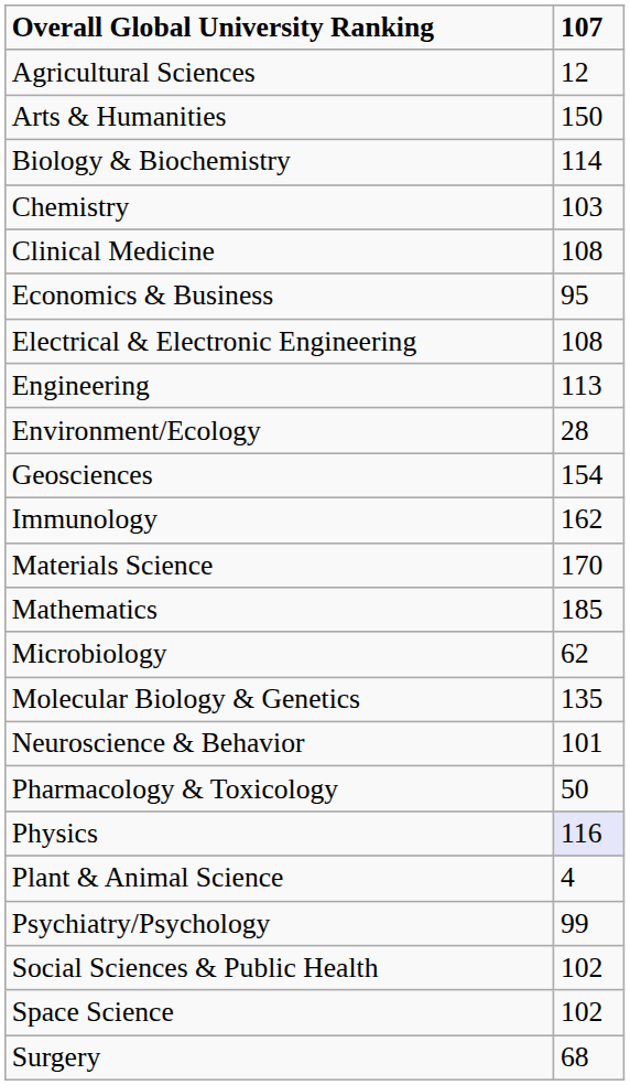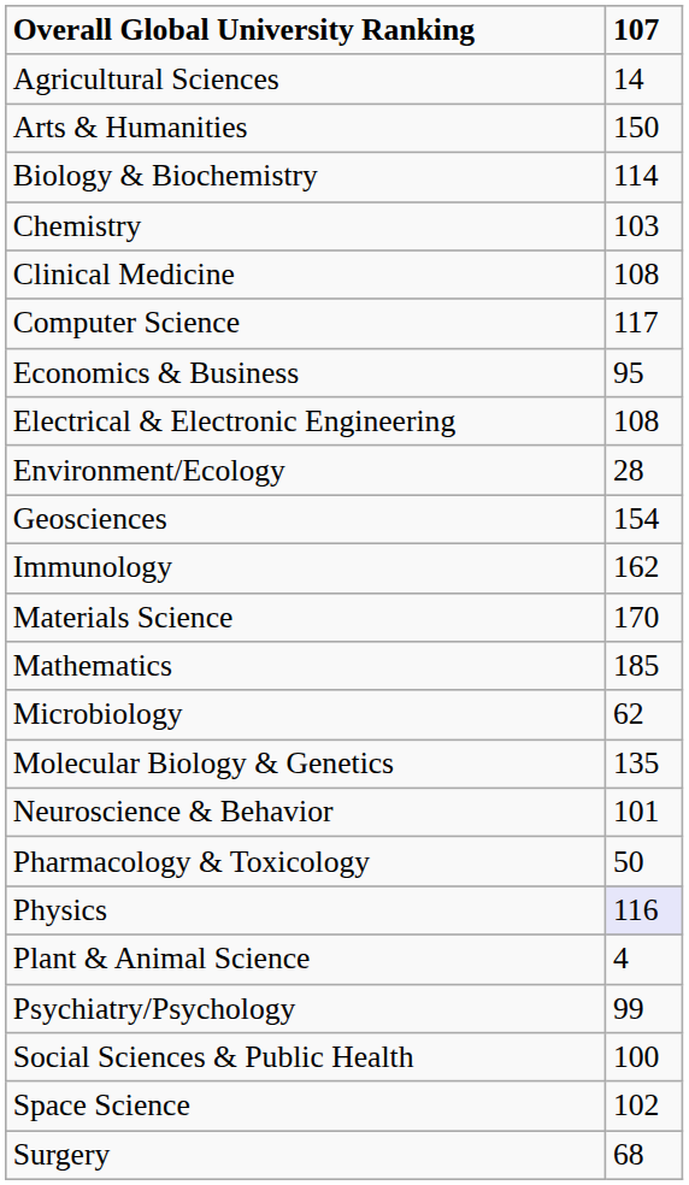Agricultural Sciences | 107: 12 -> 14
+ row: Computer Science | 117
- row: Engineering | 113
Social Sciences & Public Health | 107: 102 -> 100
